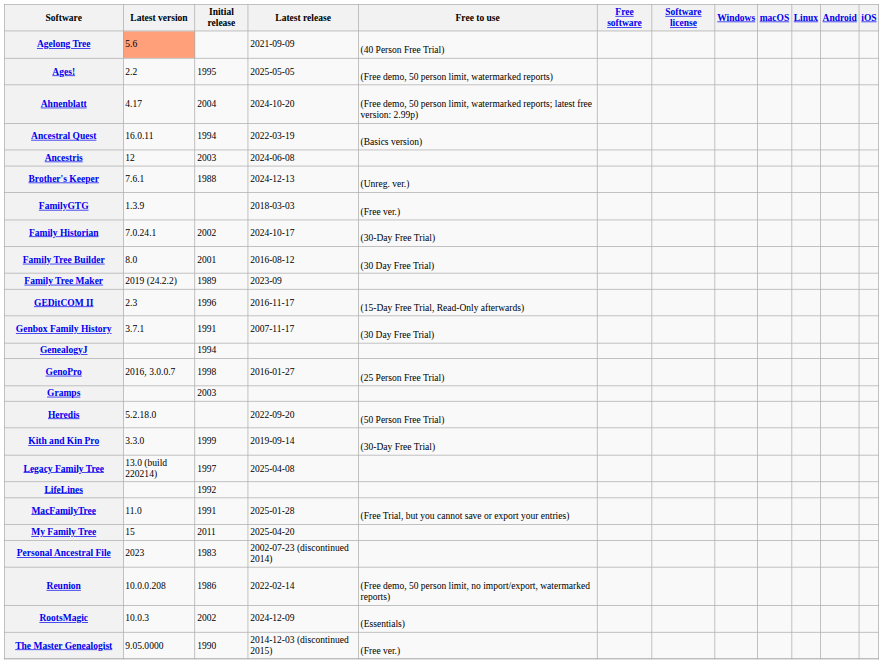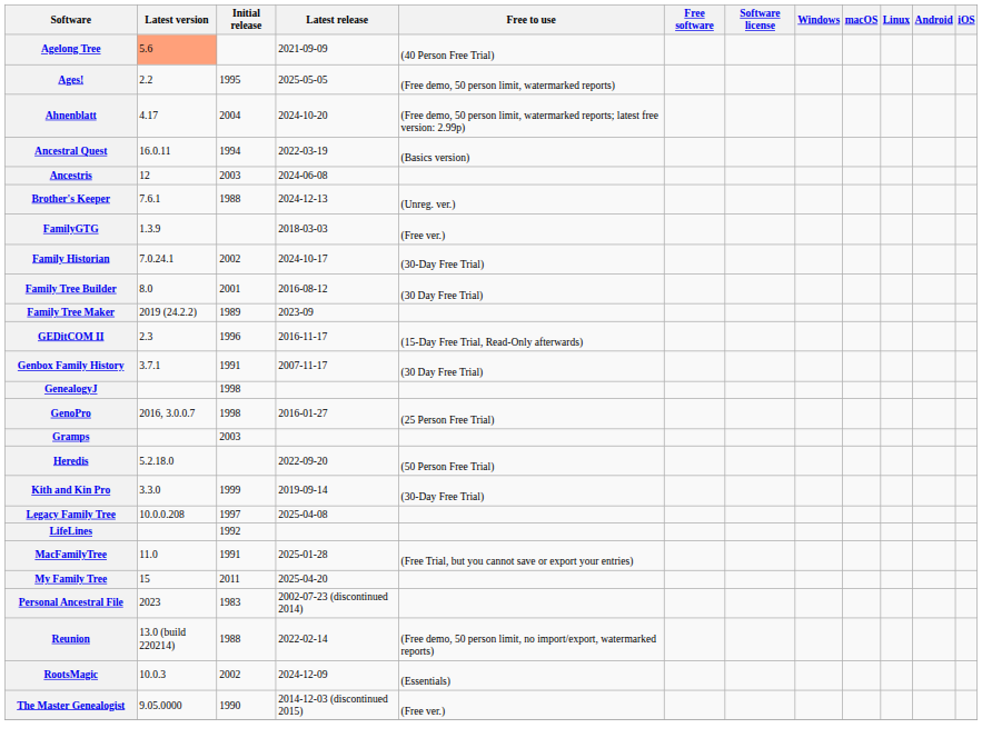GenealogyJ | Initial release: 1994 -> 1998
Legacy Family Tree | Latest version: 13.0 (build 220214) -> 10.0.0.208
Reunion | Latest version: 10.0.0.208 -> 13.0 (build 220214)
Reunion | Initial release: 1986 -> 1988
